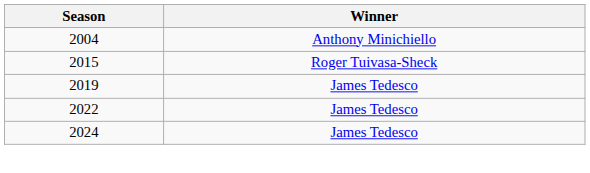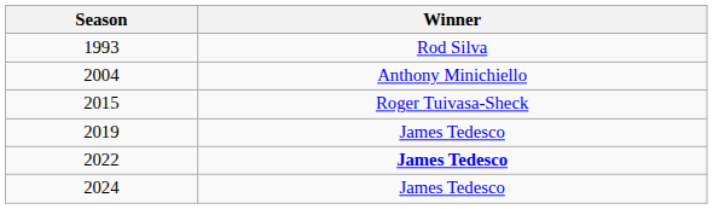+ row: 1993 | Rod Silva
2022 | Winner: normal -> bold
